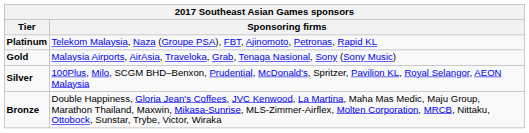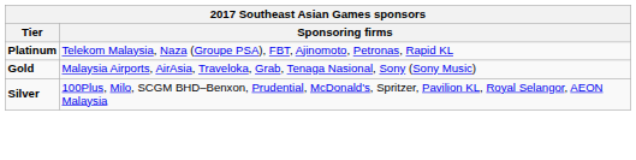- row: Bronze | Double Happiness, Gloria Jean's Coffees, JVC Kenwood, La Martina, Maha Mas Medic, Maju Group, Marathon Thailand, Maxwin, Mikasa-Sunrise, MLS-Zimmer-Airflex, Molten Corporation, MRCB, Nittaku, Ottobock, Sunstar, Trybe, Victor, Wiraka
